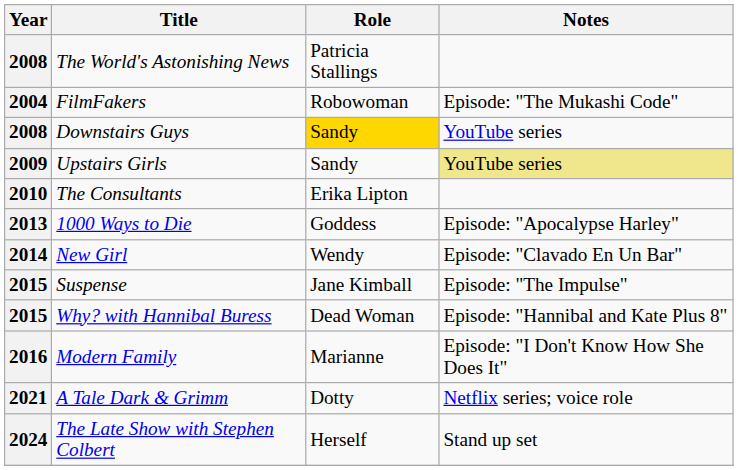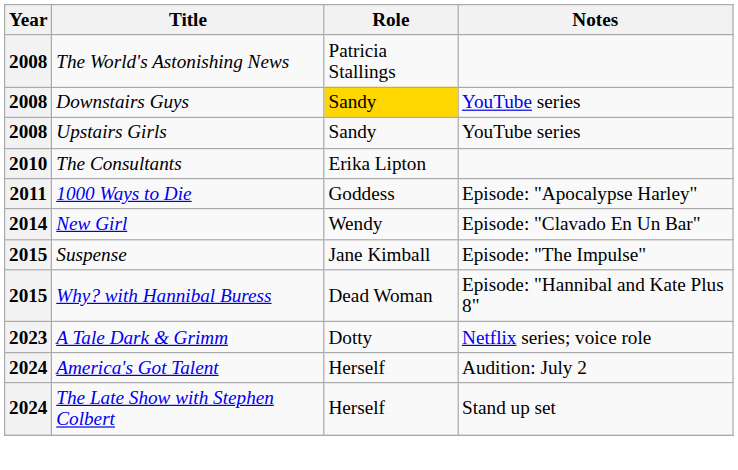- row: 2004 | FilmFakers | Robowoman | Episode: "The Mukashi Code"
Upstairs Girls | Year: 2009 -> 2008
Upstairs Girls | Notes: khaki background -> no background
1000 Ways to Die | Year: 2013 -> 2011
- row: 2016 | Modern Family | Marianne | Episode: "I Don't Know How She Does It"
A Tale Dark & Grimm | Year: 2021 -> 2023
+ row: 2024 | America's Got Talent | Herself | Audition: July 2
